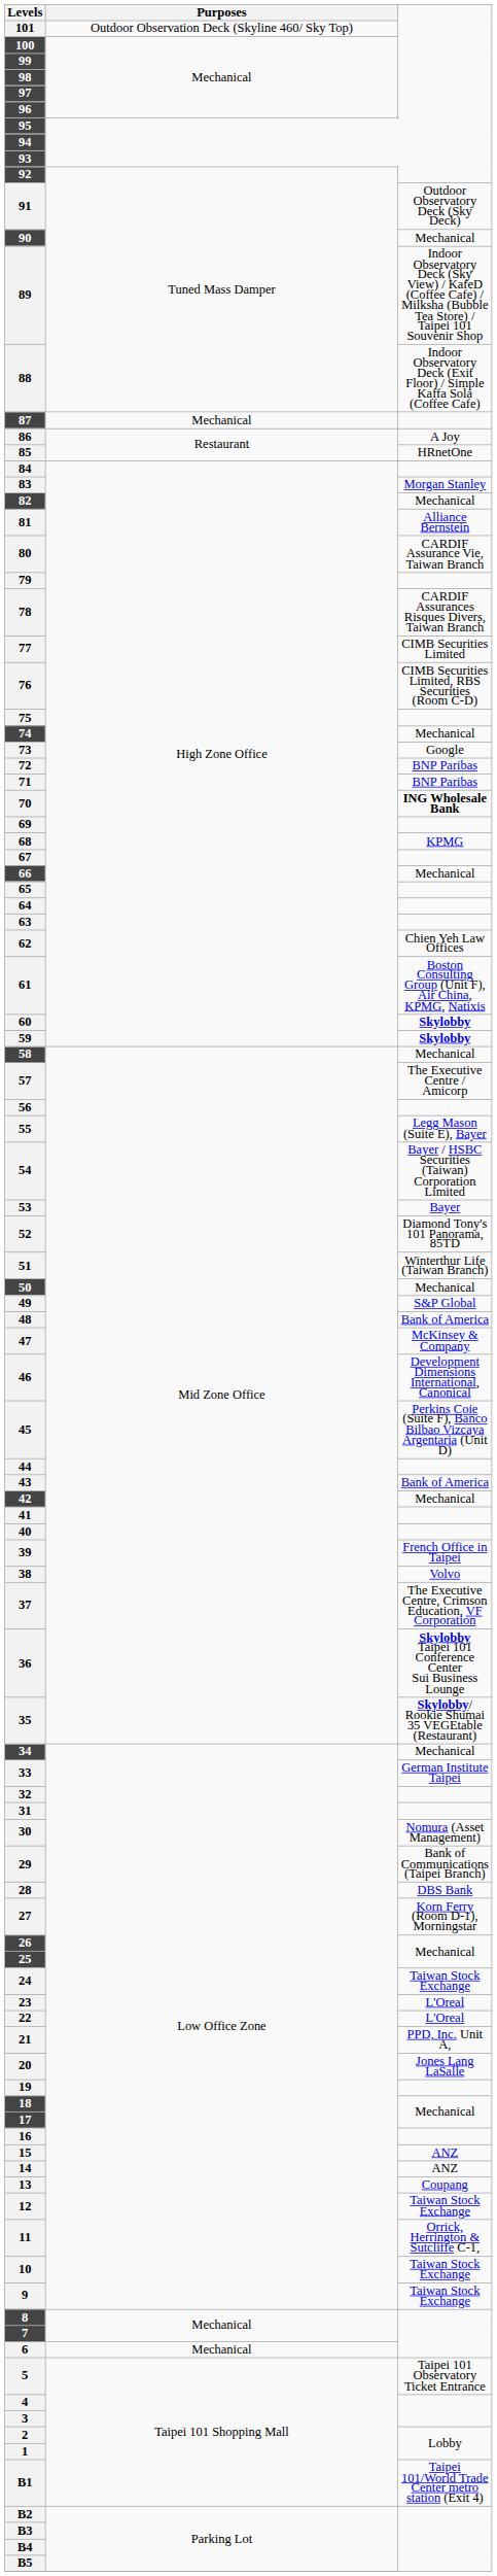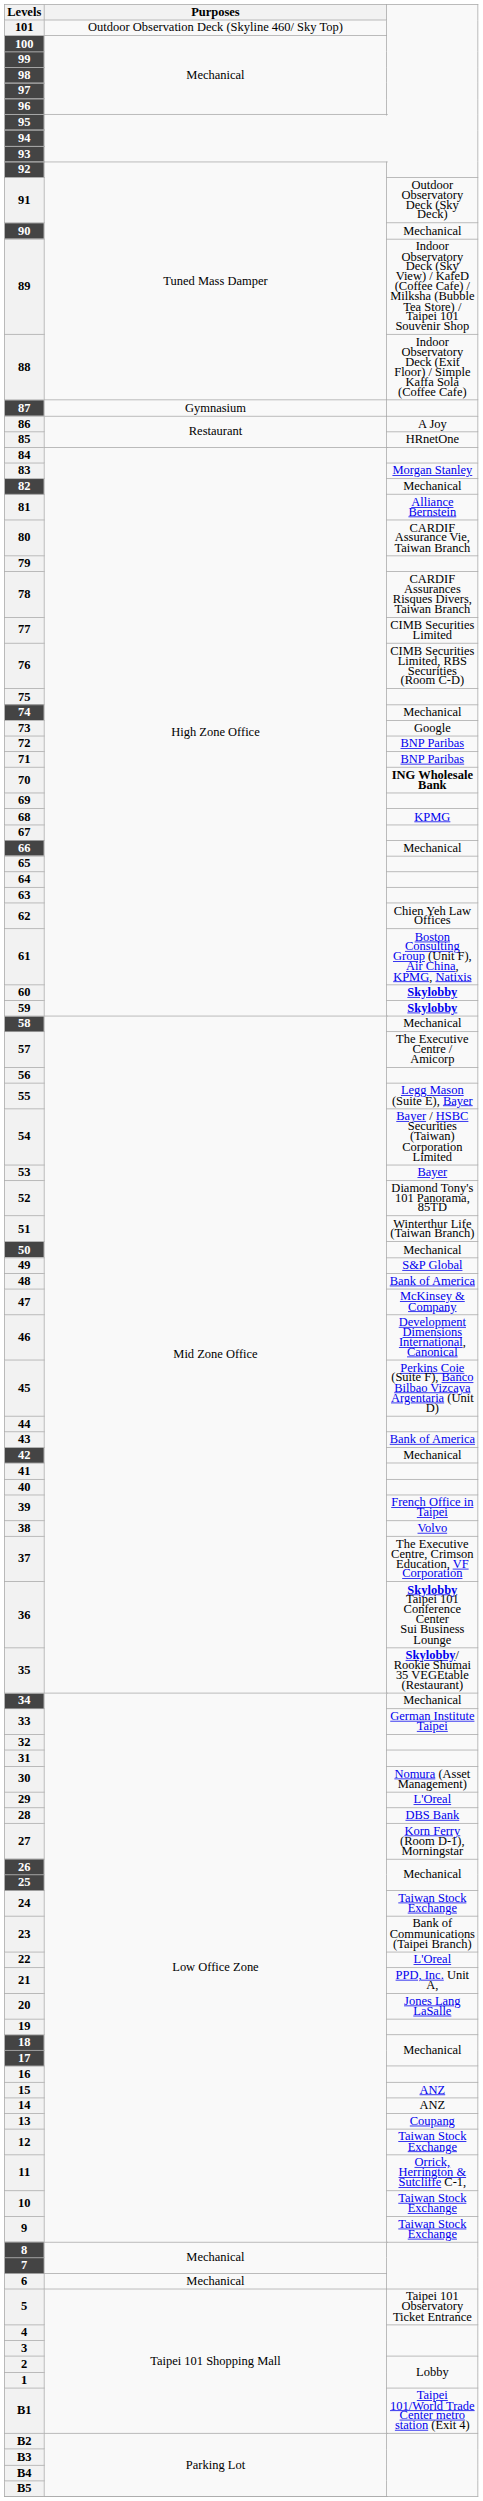87 | Purposes: Mechanical -> Gymnasium
29 | column 4: Bank of Communications (Taipei Branch) -> L'Oreal
23 | column 4: L'Oreal -> Bank of Communications (Taipei Branch)
